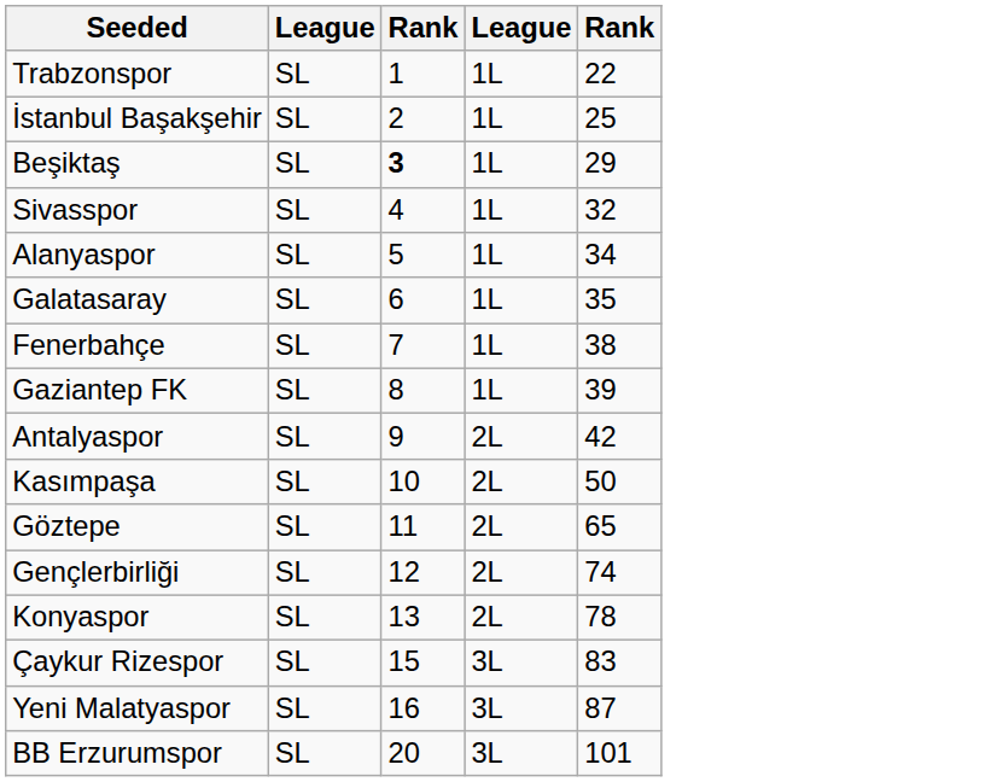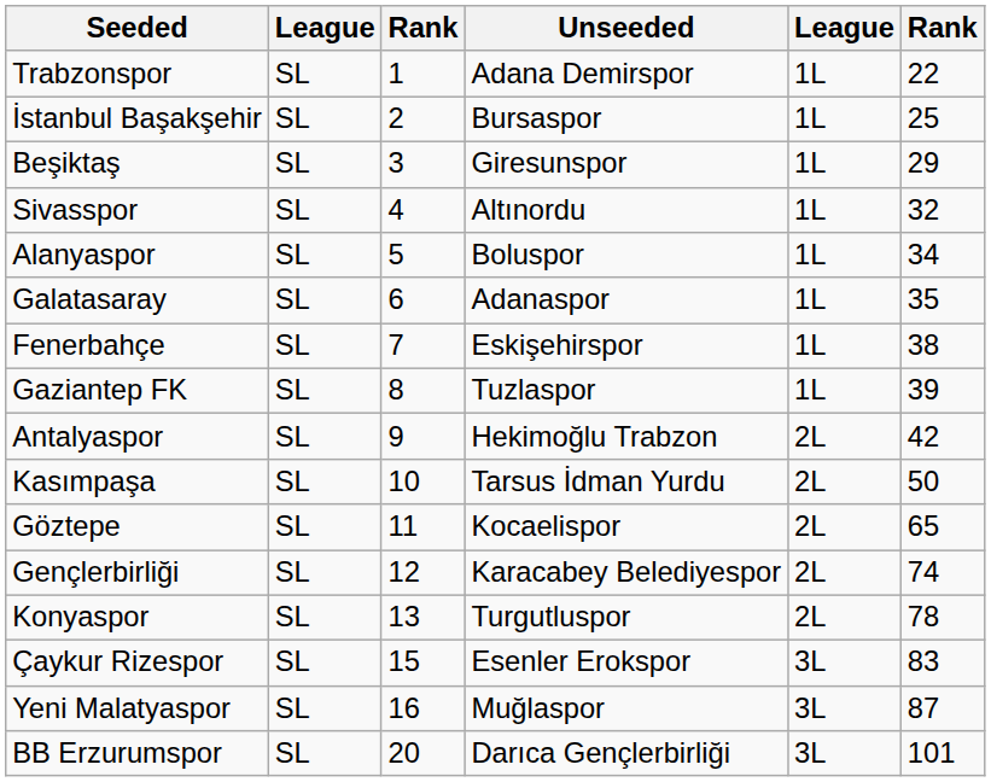+ column: Unseeded | Adana Demirspor | Bursaspor | Giresunspor | Altınordu | Boluspor | Adanaspor | Eskişehirspor | Tuzlaspor | Hekimoğlu Trabzon | Tarsus İdman Yurdu | Kocaelispor | Karacabey Belediyespor | Turgutluspor | Esenler Erokspor | Muğlaspor | Darıca Gençlerbirliği
Beşiktaş | column 3: bold -> normal
